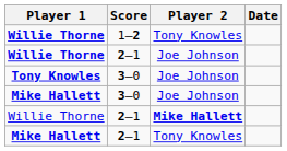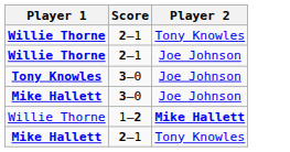- column: Date
Willie Thorne / Tony Knowles | Score: 1–2 -> 2–1
Willie Thorne / Mike Hallett | Score: 2–1 -> 1–2
